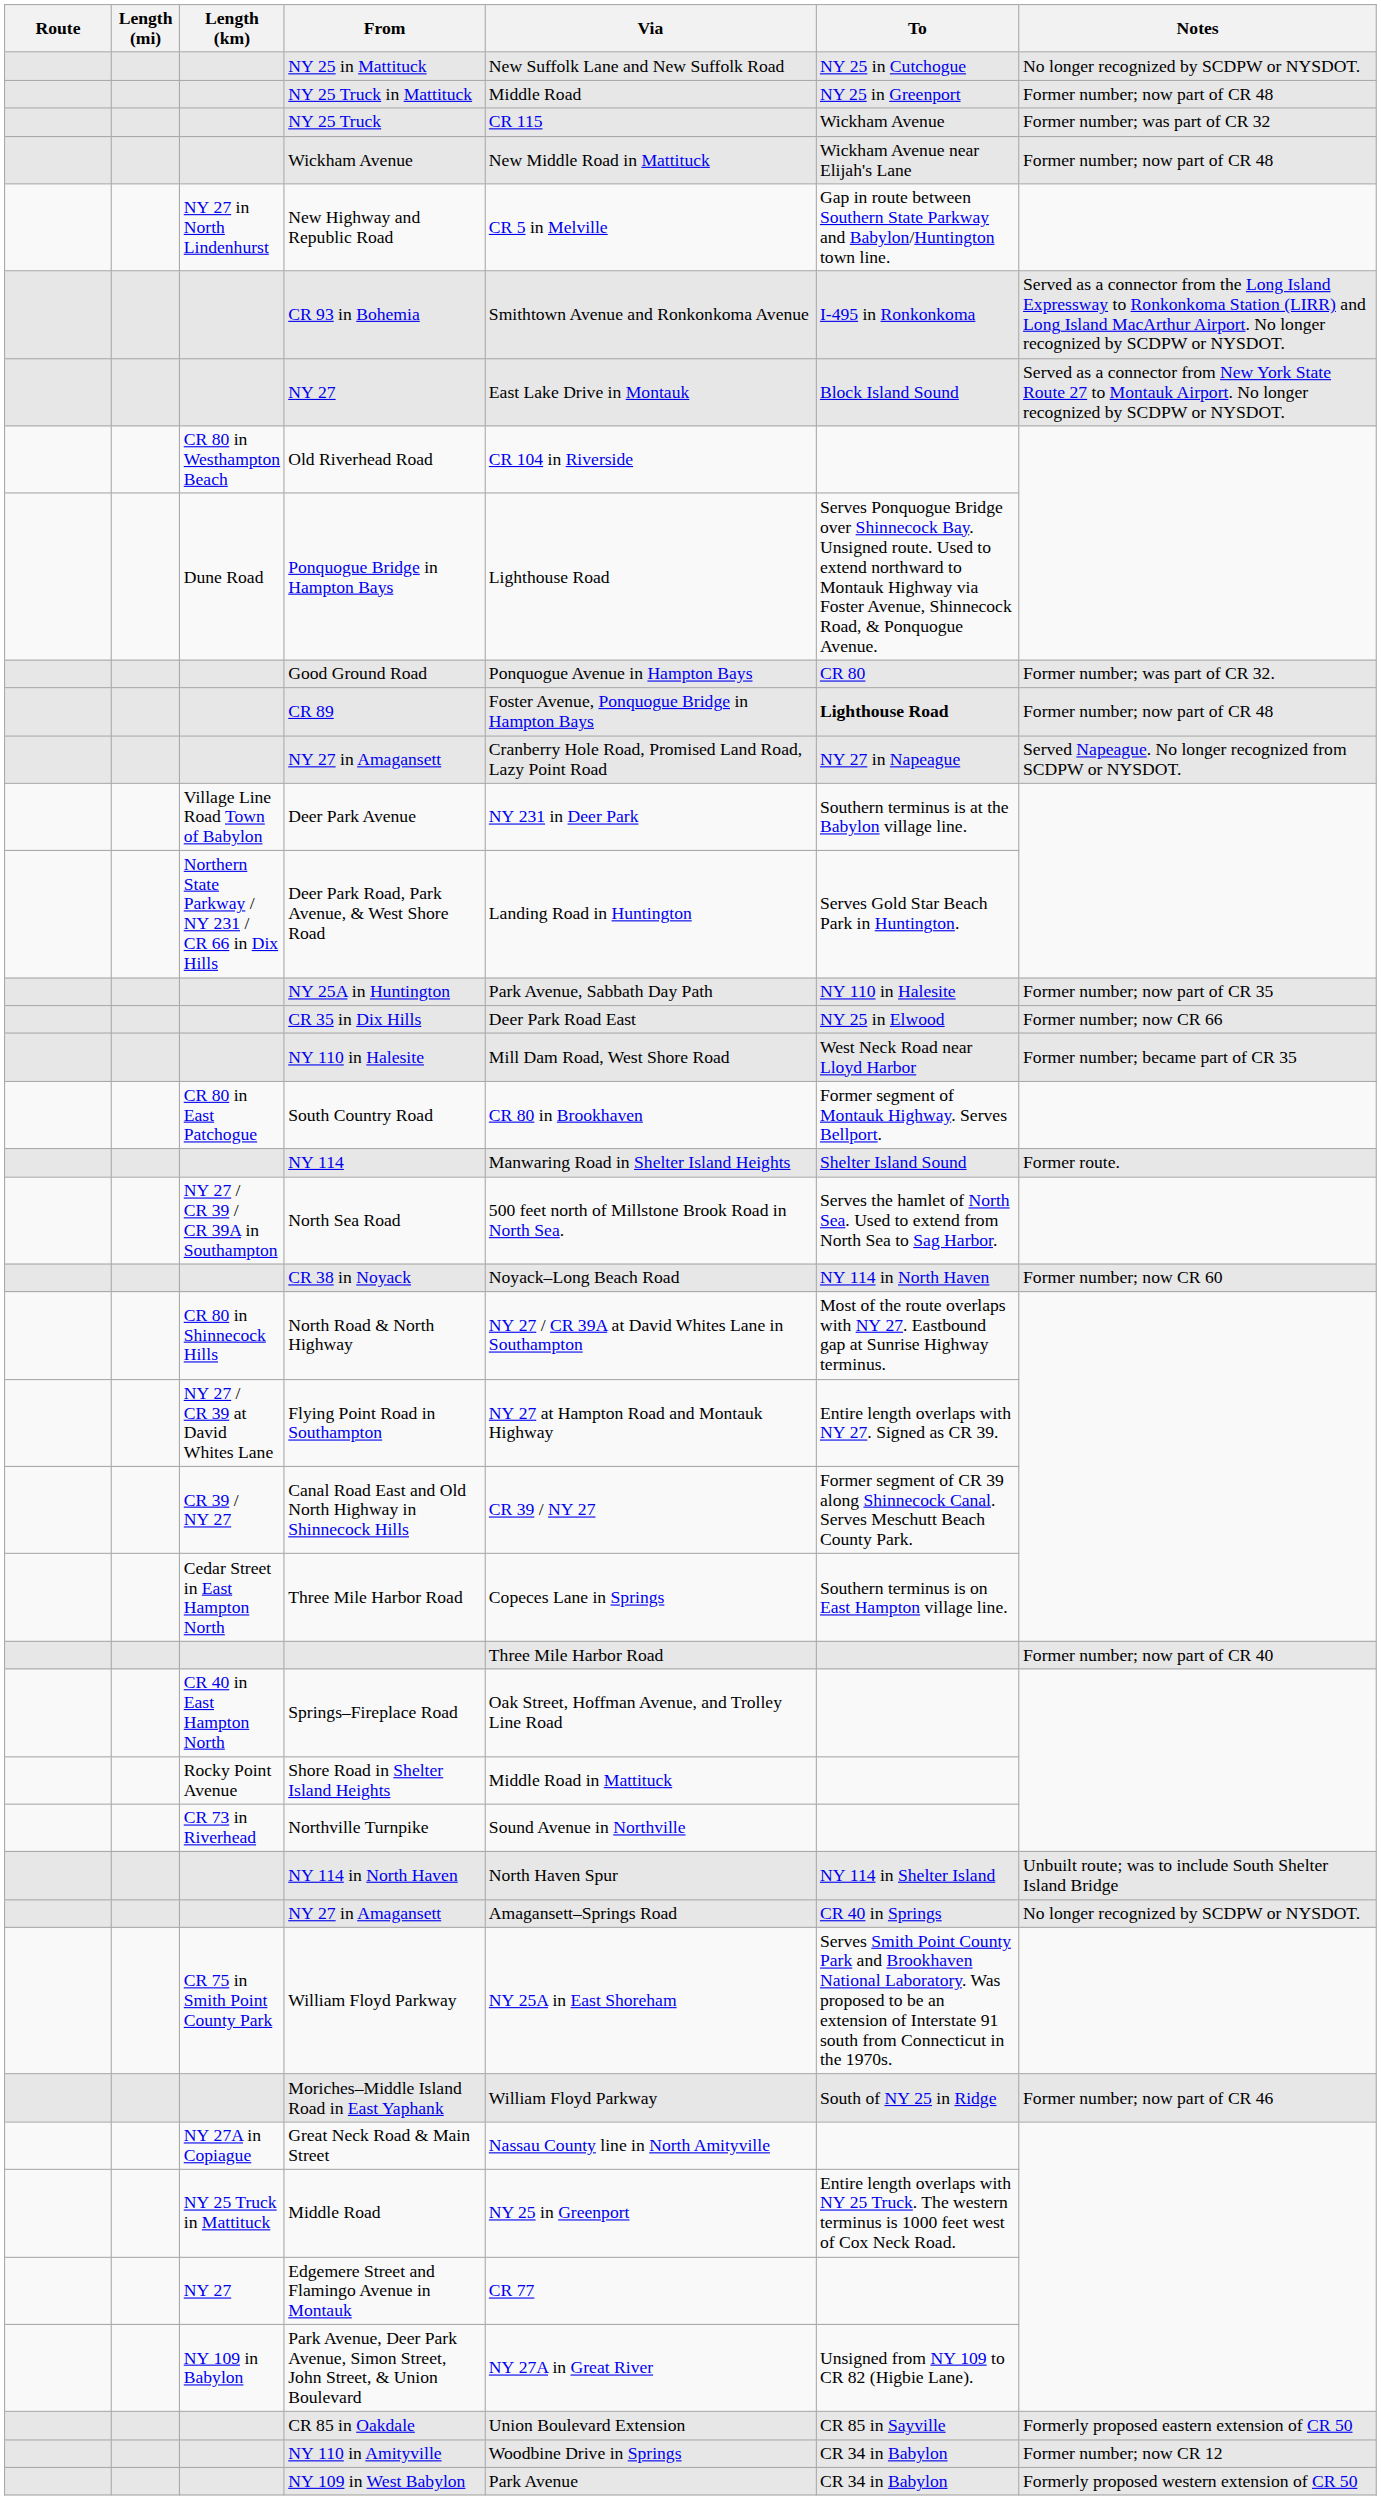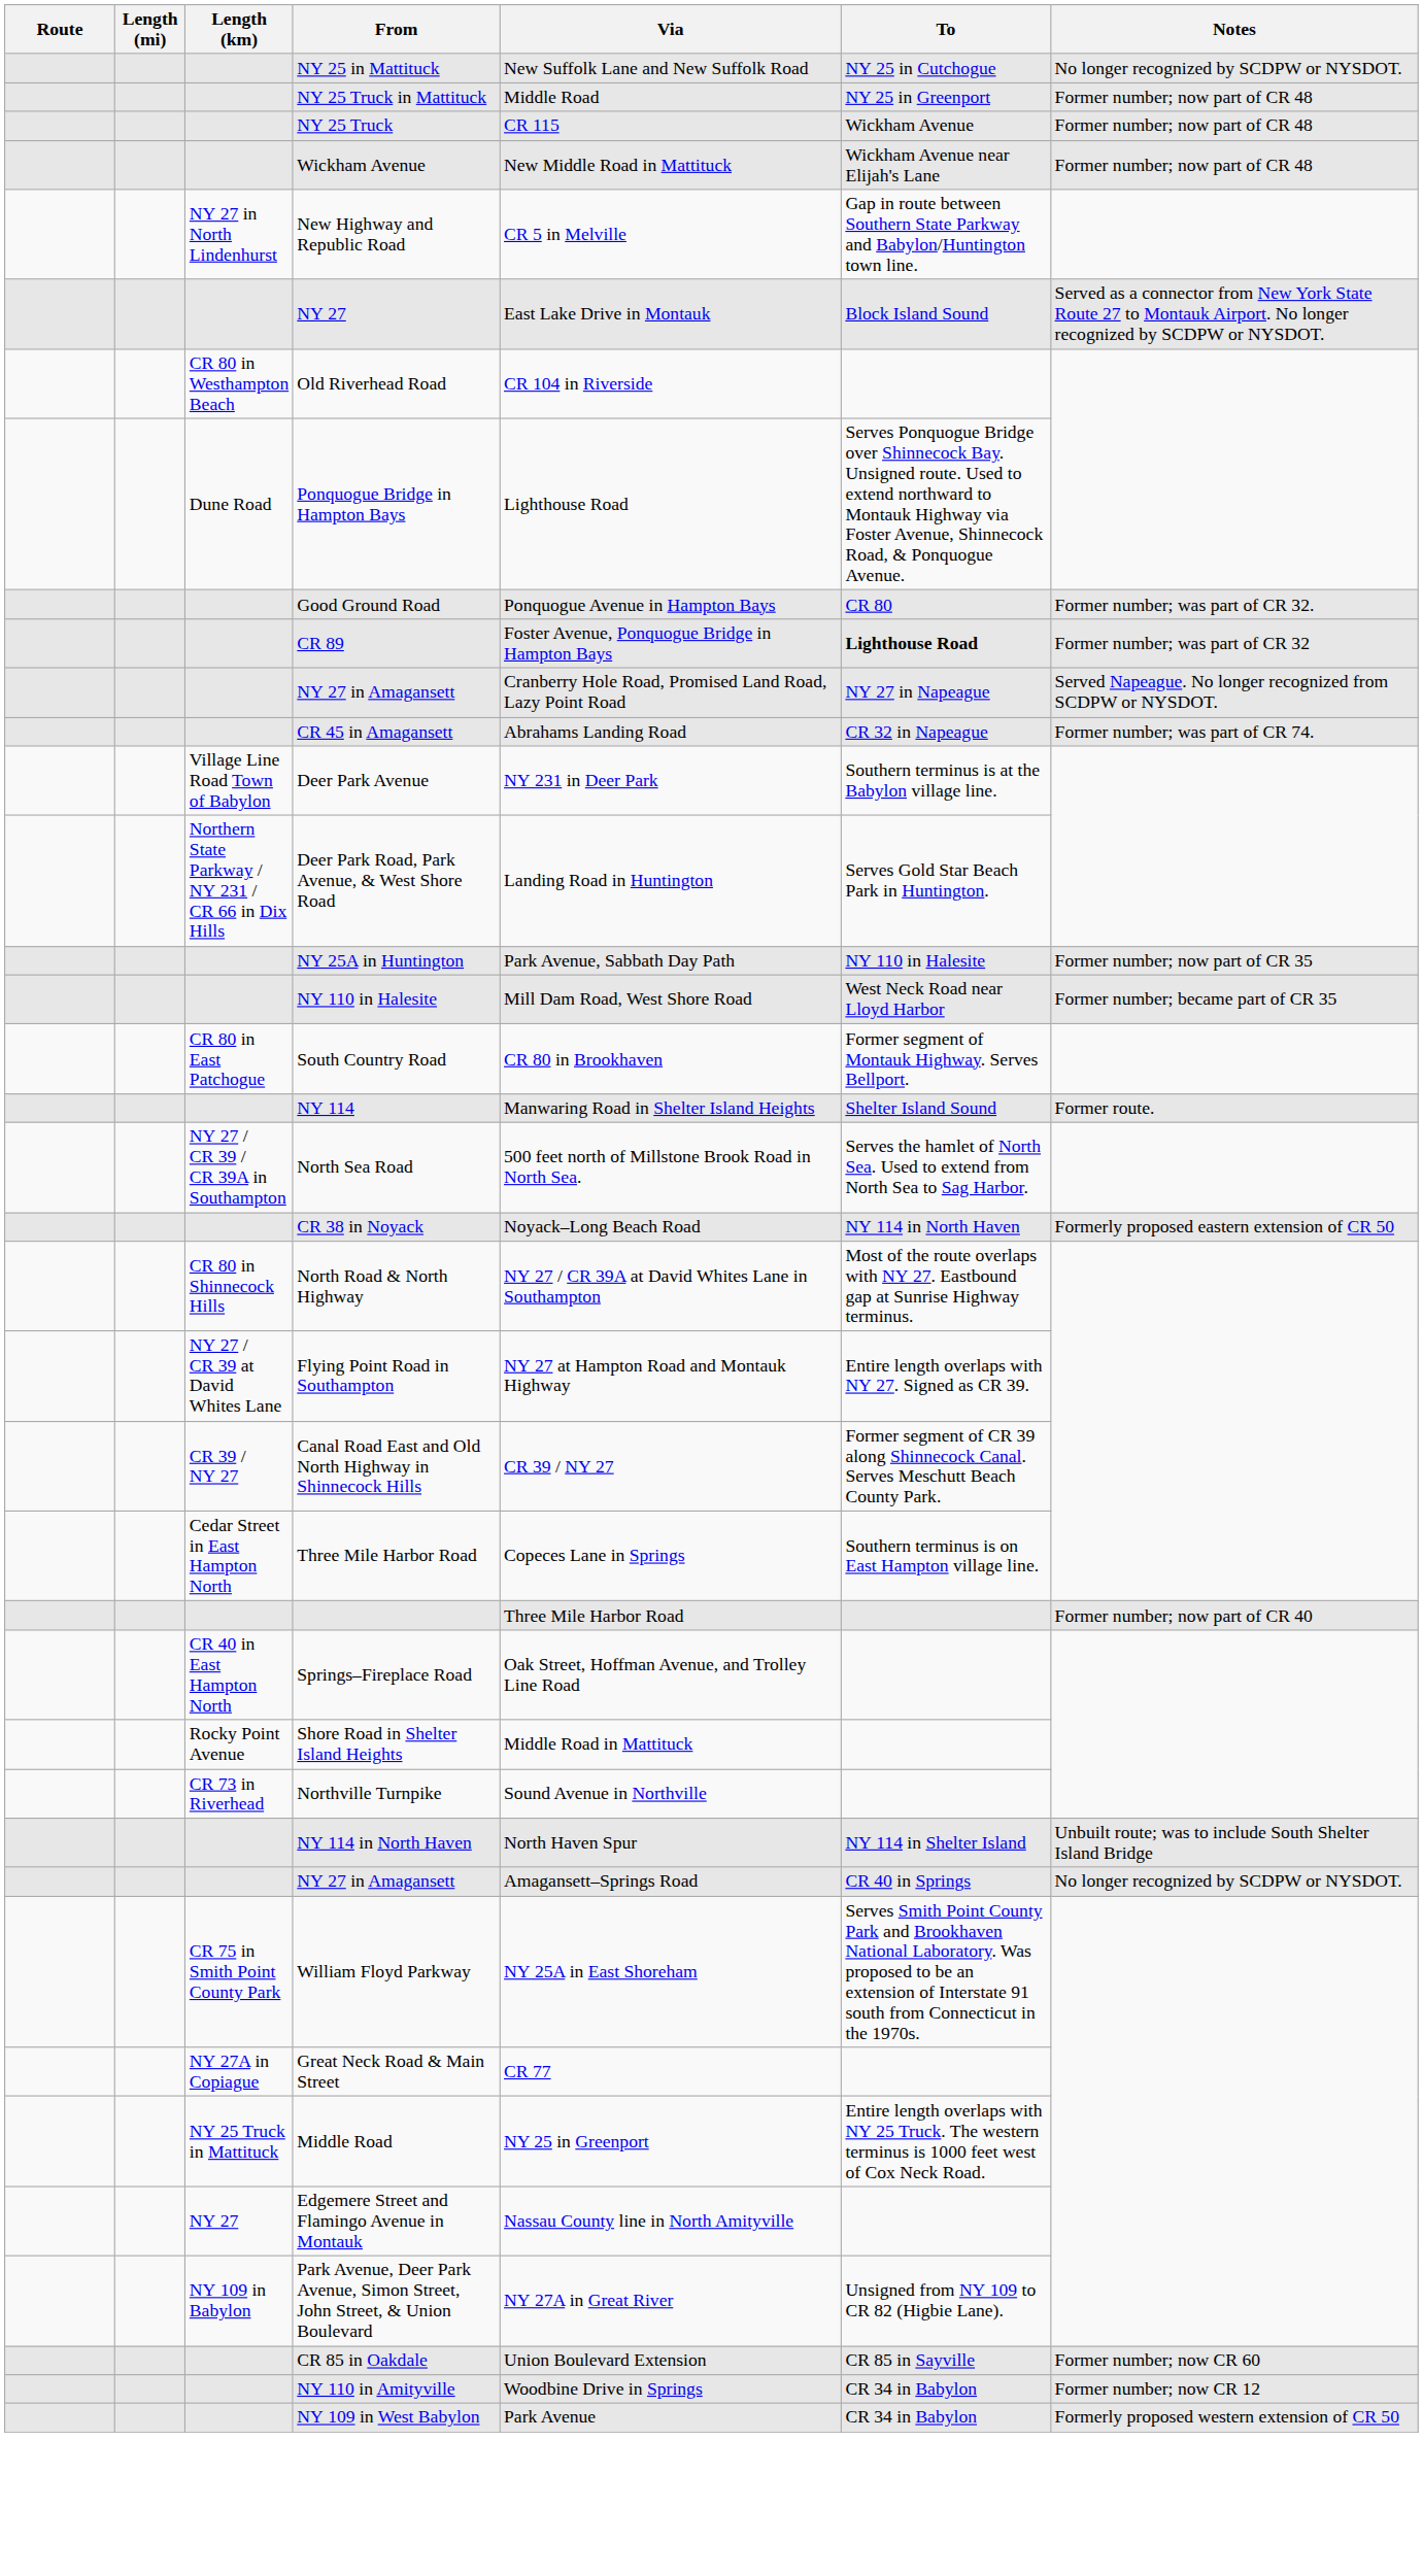NY 25 Truck | Notes: Former number; was part of CR 32 -> Former number; now part of CR 48
- row: CR 93 in Bohemia | Smithtown Avenue and Ronkonkoma Avenue | I-495 in Ronkonkoma | Served as a connector from the Long Island Expressway to Ronkonkoma Station (LIRR) and Long Island MacArthur Airport. No longer recognized by SCDPW or NYSDOT.
CR 89 | Notes: Former number; now part of CR 48 -> Former number; was part of CR 32
+ row: CR 45 in Amagansett | Abrahams Landing Road | CR 32 in Napeague | Former number; was part of CR 74.
- row: CR 35 in Dix Hills | Deer Park Road East | NY 25 in Elwood | Former number; now CR 66
CR 38 in Noyack | Notes: Former number; now CR 60 -> Formerly proposed eastern extension of CR 50
- row: Moriches–Middle Island Road in East Yaphank | William Floyd Parkway | South of NY 25 in Ridge | Former number; now part of CR 46
Great Neck Road & Main Street | Via: Nassau County line in North Amityville -> CR 77
Edgemere Street and Flamingo Avenue in Montauk | Via: CR 77 -> Nassau County line in North Amityville
CR 85 in Oakdale | Notes: Formerly proposed eastern extension of CR 50 -> Former number; now CR 60
